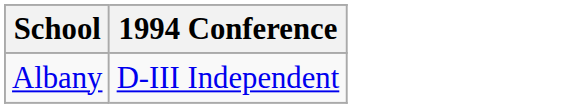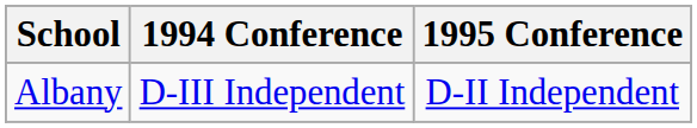+ column: 1995 Conference | D-II Independent
